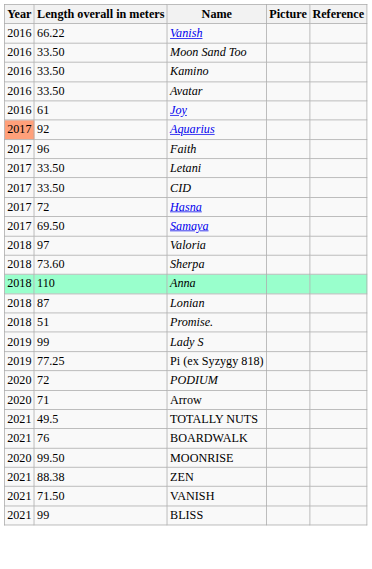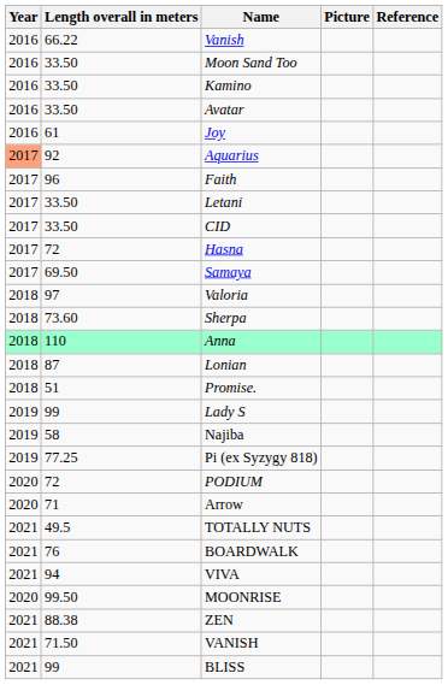+ row: 2019 | 58 | Najiba
+ row: 2021 | 94 | VIVA
